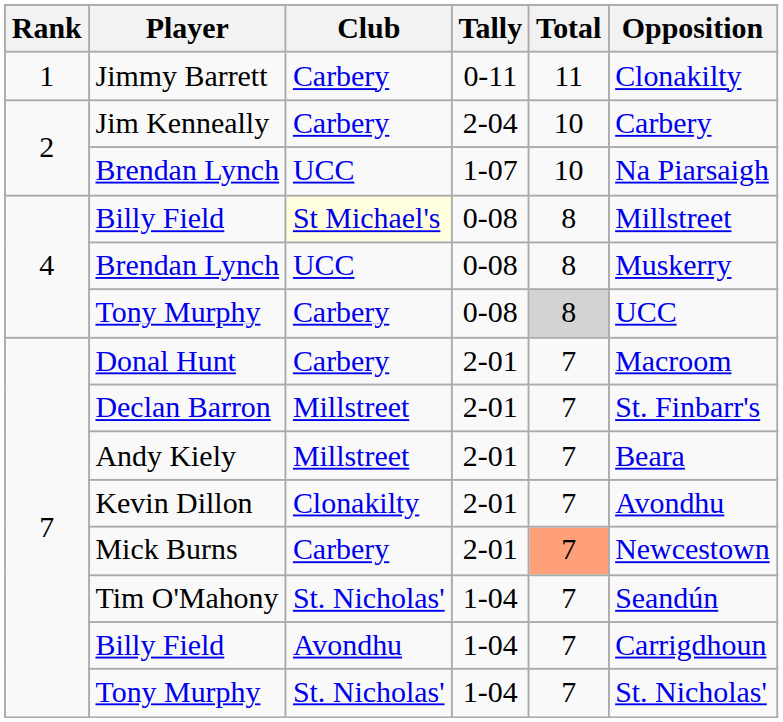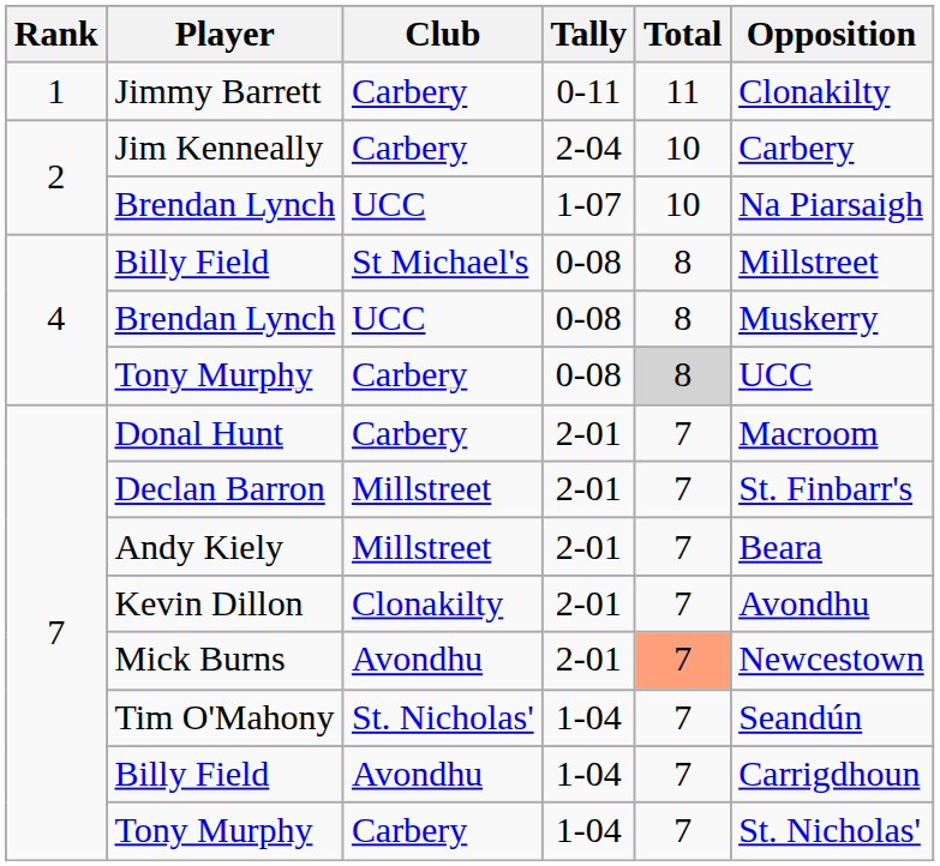Billy Field / 0-08 | Club: lightyellow background -> no background
Mick Burns | Club: Carbery -> Avondhu
Tony Murphy / 1-04 | Club: St. Nicholas' -> Carbery
